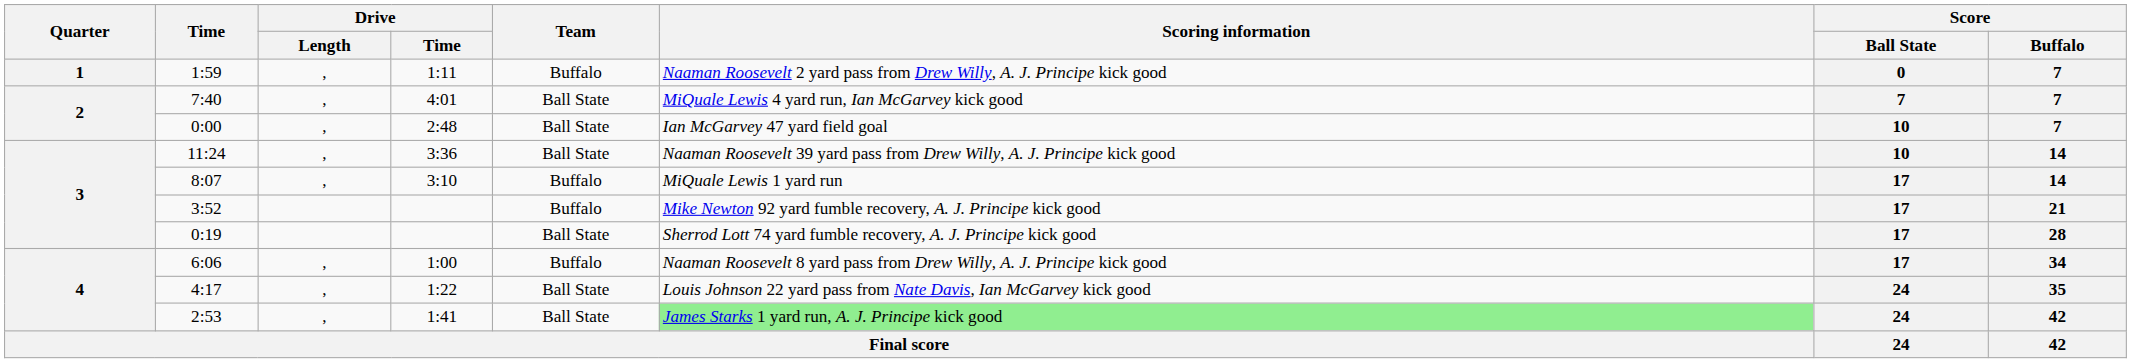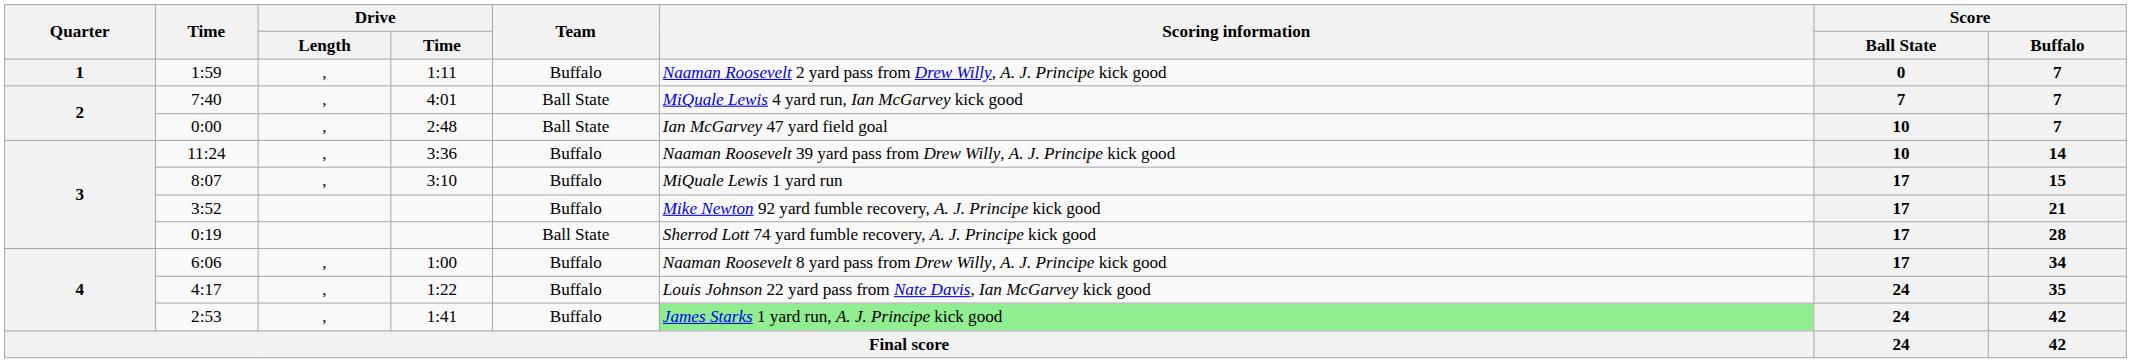11:24 | Team: Ball State -> Buffalo
8:07 | Score / Buffalo: 14 -> 15
4:17 | Team: Ball State -> Buffalo
2:53 | Team: Ball State -> Buffalo
